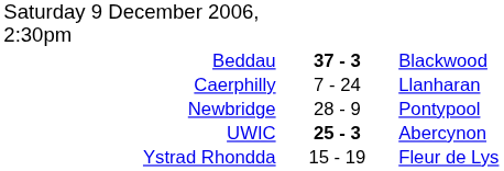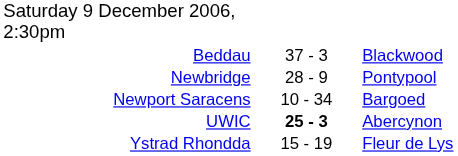Beddau | column 2: bold -> normal
- row: Caerphilly | 7 - 24 | Llanharan
+ row: Newport Saracens | 10 - 34 | Bargoed
